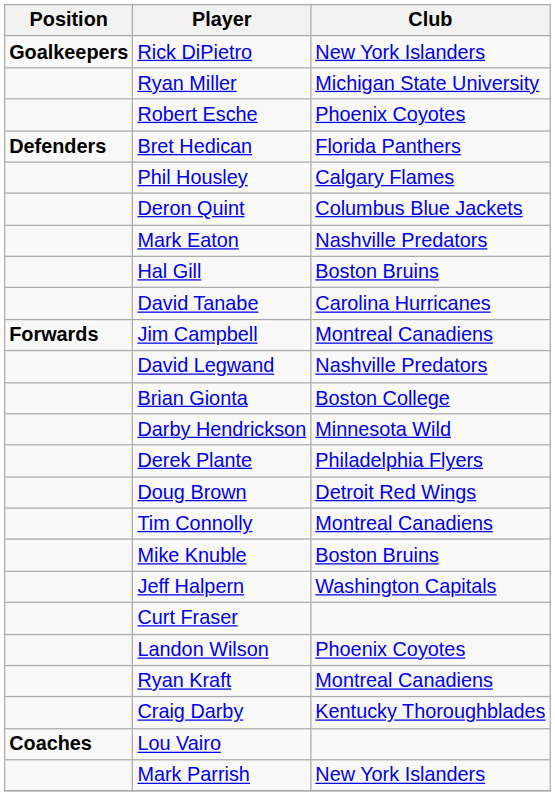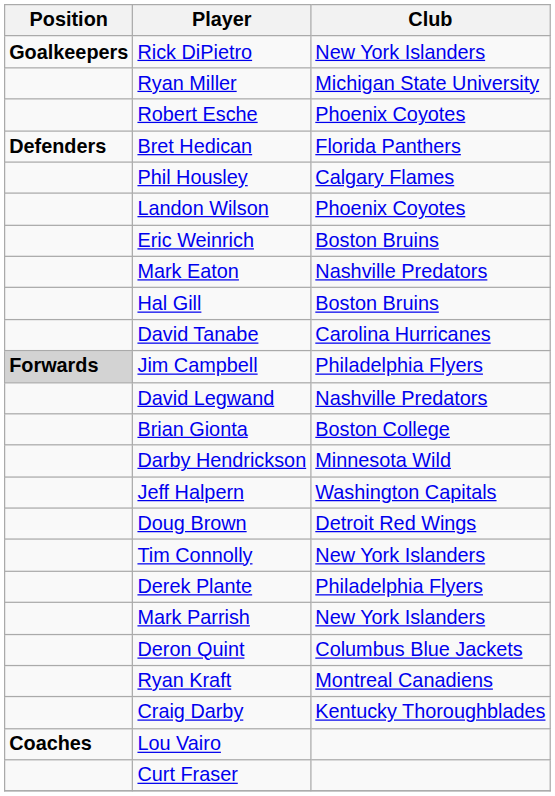rows swapped: Deron Quint <-> Landon Wilson
+ row: Eric Weinrich | Boston Bruins
Jim Campbell | Position: no background -> lightgrey background
Jim Campbell | Club: Montreal Canadiens -> Philadelphia Flyers
rows swapped: Jeff Halpern <-> Derek Plante
Tim Connolly | Club: Montreal Canadiens -> New York Islanders
- row: Mike Knuble | Boston Bruins
rows swapped: Mark Parrish <-> Curt Fraser
